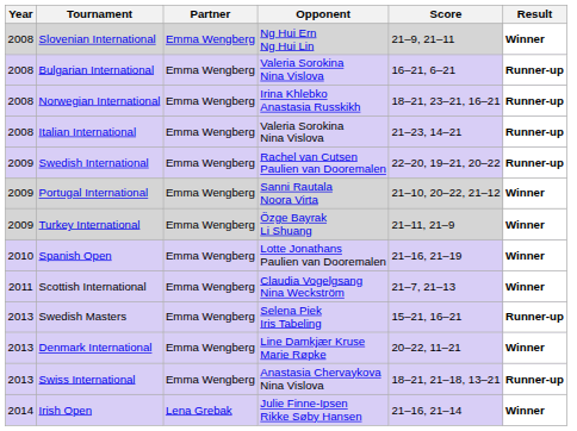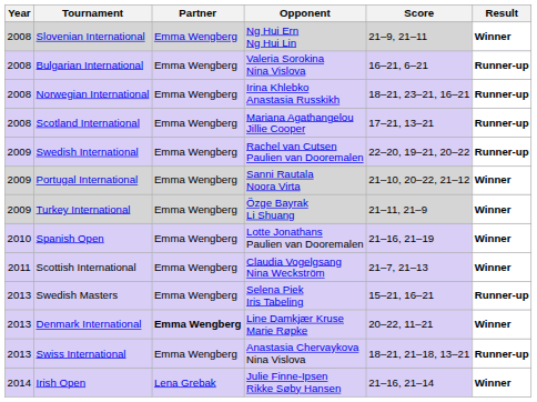+ row: 2008 | Scotland International | Emma Wengberg | Mariana Agathangelou Jillie Cooper | 17–21, 13–21 | Runner-up
- row: 2008 | Italian International | Emma Wengberg | Valeria Sorokina Nina Vislova | 21–23, 14–21 | Runner-up
Denmark International | Partner: normal -> bold
